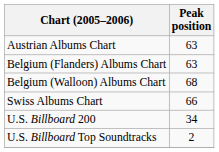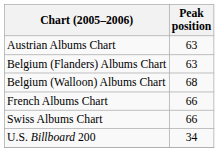+ row: French Albums Chart | 66
- row: U.S. Billboard Top Soundtracks | 2
